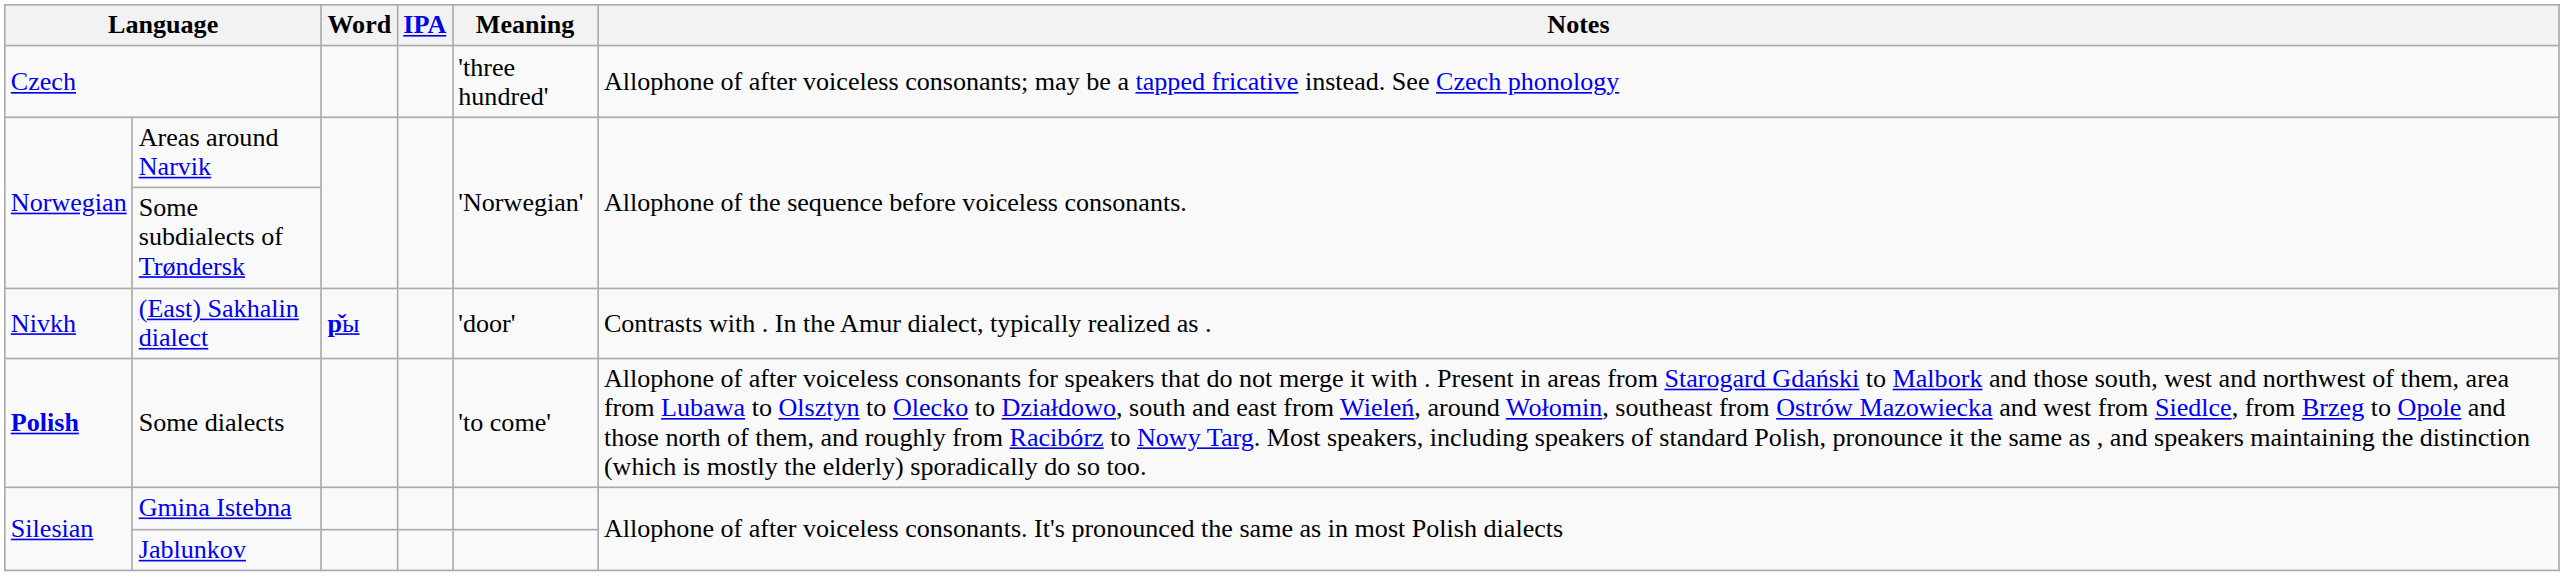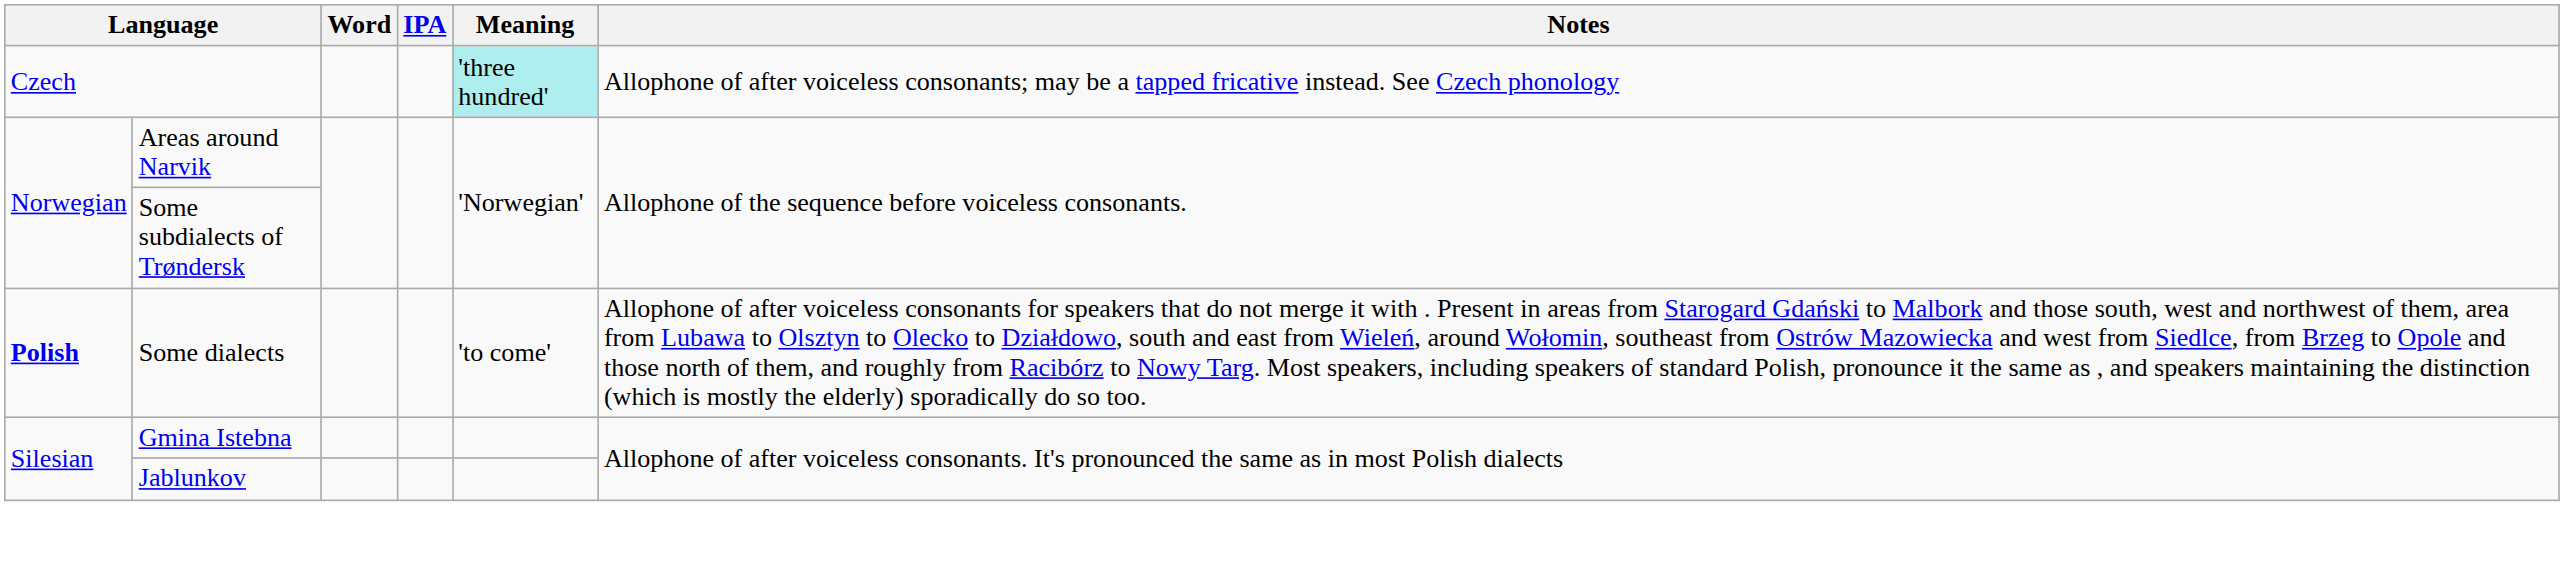Czech | Meaning: no background -> paleturquoise background
- row: Nivkh | (East) Sakhalin dialect | р̌ы | 'door' | Contrasts with . In the Amur dialect, typically realized as .
